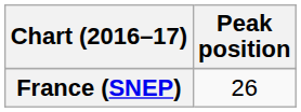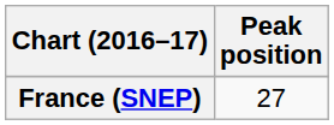France (SNEP) | Peak position: 26 -> 27
